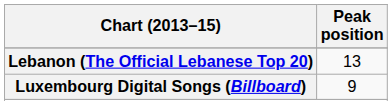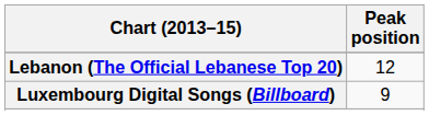Lebanon (The Official Lebanese Top 20) | Peak position: 13 -> 12
